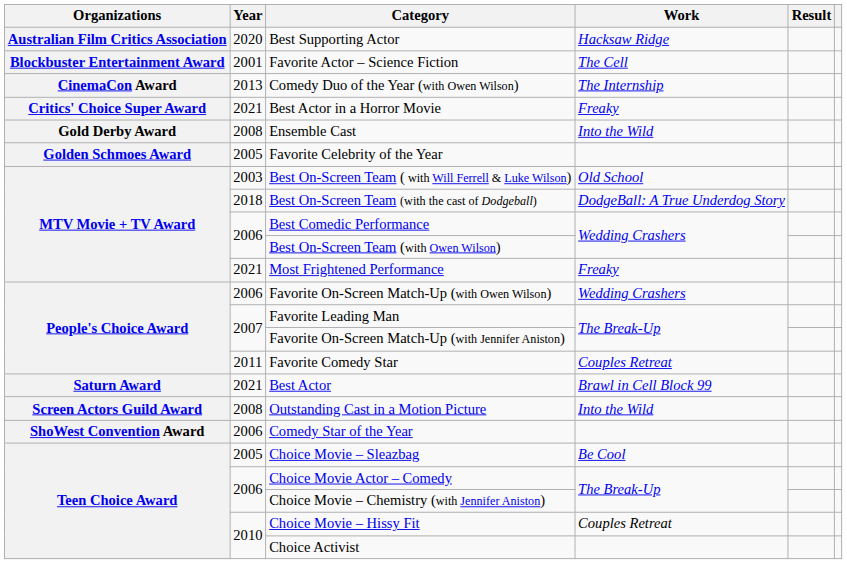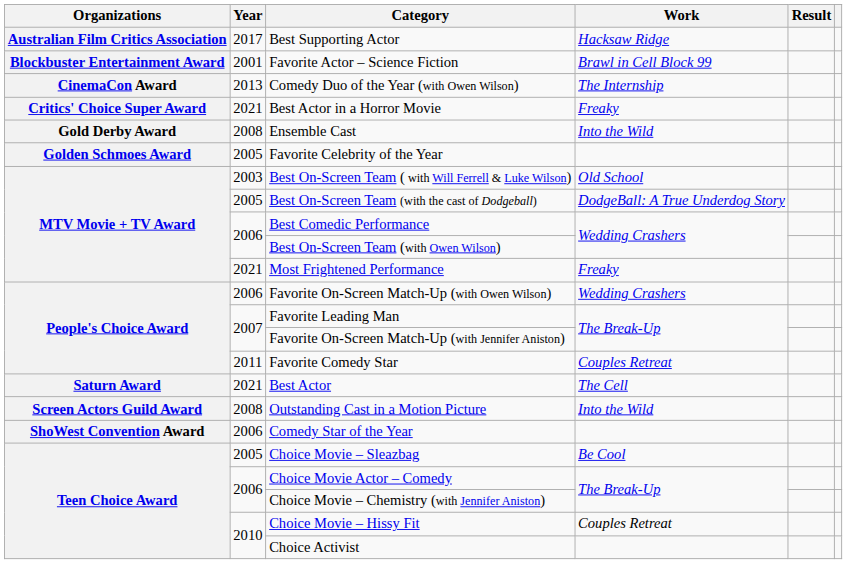Best Supporting Actor | Year: 2020 -> 2017
Favorite Actor – Science Fiction | Work: The Cell -> Brawl in Cell Block 99
Best On-Screen Team (with the cast of Dodgeball) | Year: 2018 -> 2005
Best Actor | Work: Brawl in Cell Block 99 -> The Cell
